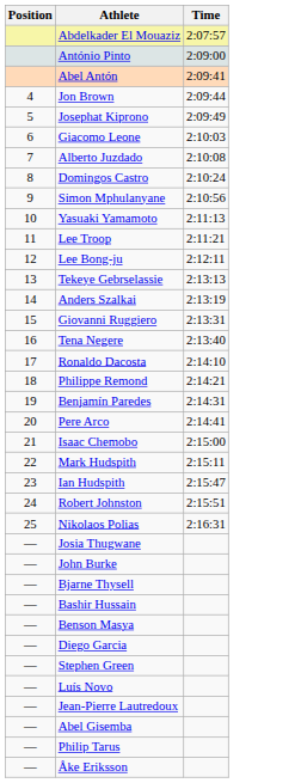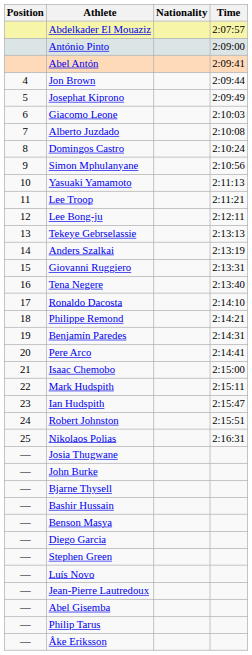+ column: Nationality
